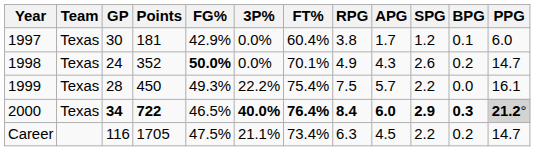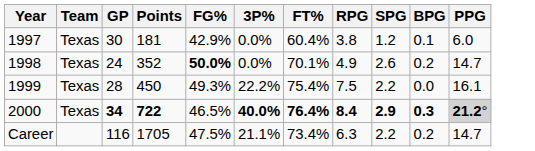- column: APG | 1.7 | 4.3 | 5.7 | 6.0 | 4.5
